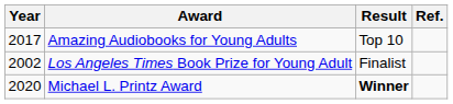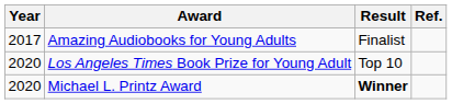Amazing Audiobooks for Young Adults | Result: Top 10 -> Finalist
Los Angeles Times Book Prize for Young Adult | Year: 2002 -> 2020
Los Angeles Times Book Prize for Young Adult | Result: Finalist -> Top 10
